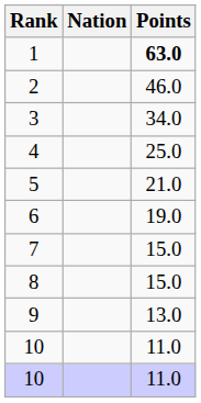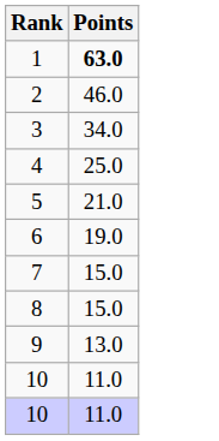- column: Nation
